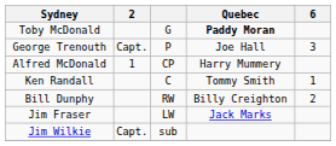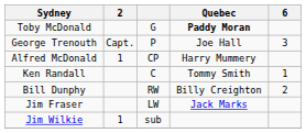Jim Wilkie | 2: Capt. -> 1
